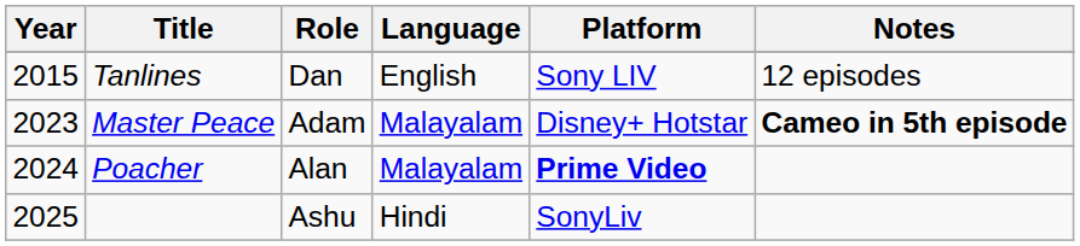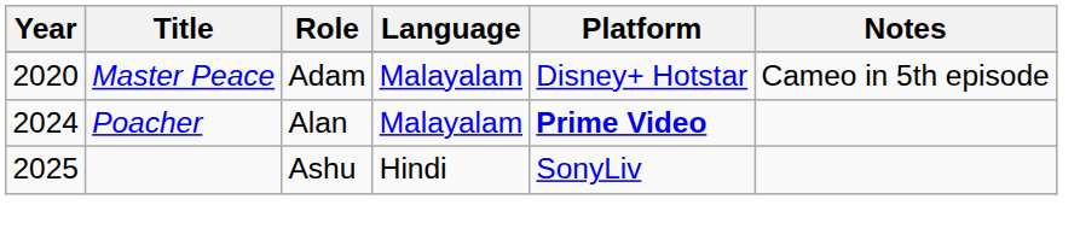- row: 2015 | Tanlines | Dan | English | Sony LIV | 12 episodes
Master Peace | Year: 2023 -> 2020
Master Peace | Notes: bold -> normal
